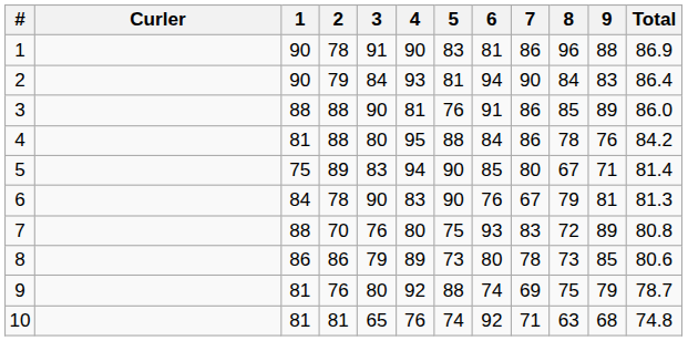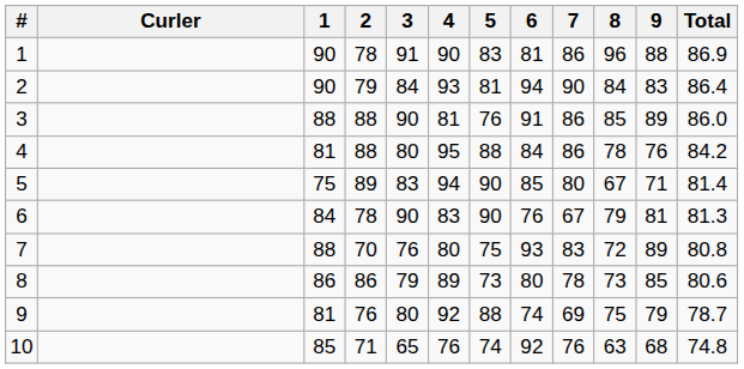10 | 1: 81 -> 85
10 | 2: 81 -> 71
10 | 7: 71 -> 76
